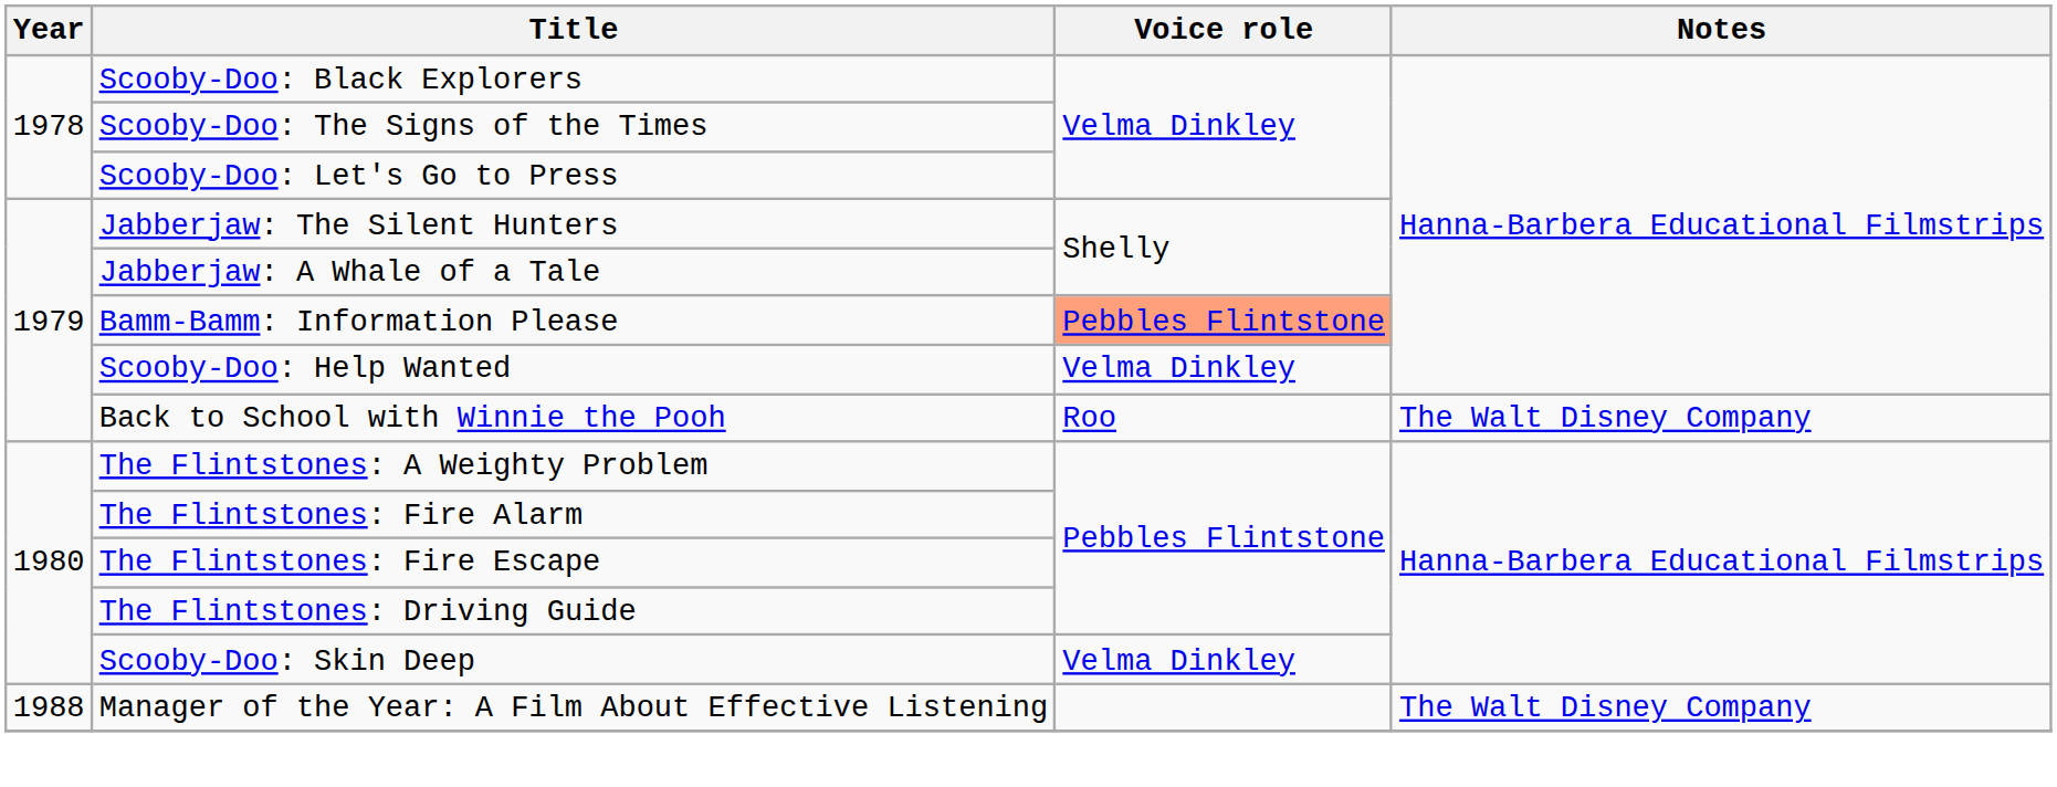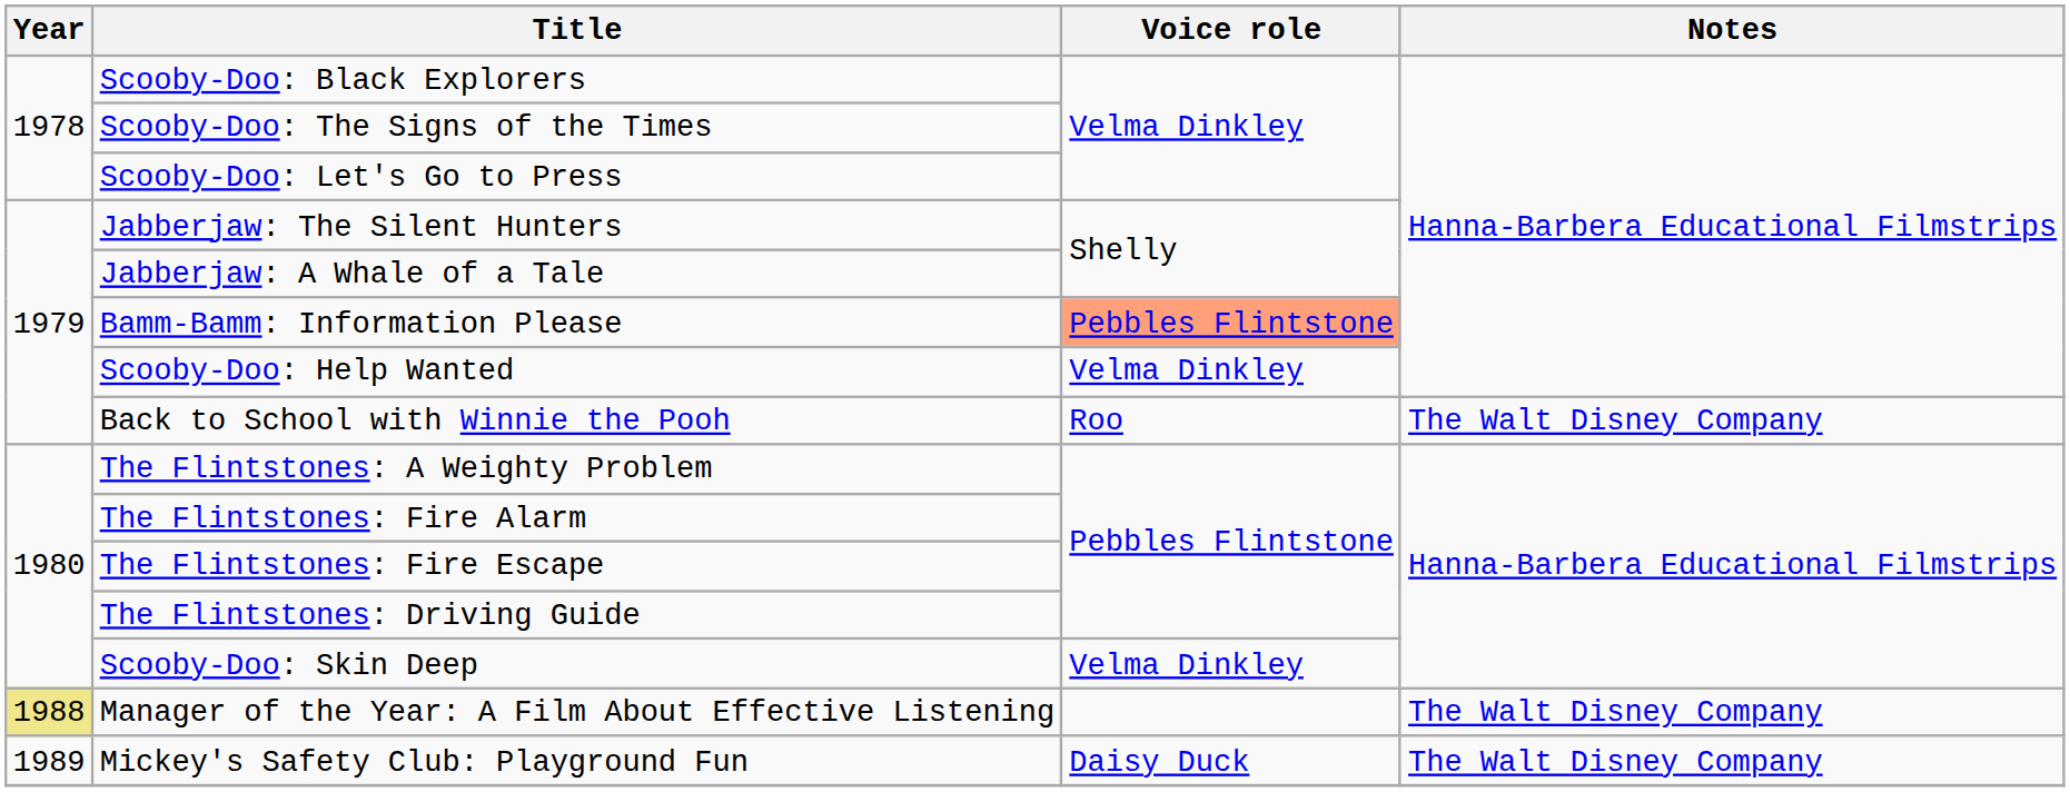Manager of the Year: A Film About Effective Listening | Year: no background -> khaki background
+ row: 1989 | Mickey's Safety Club: Playground Fun | Daisy Duck | The Walt Disney Company
